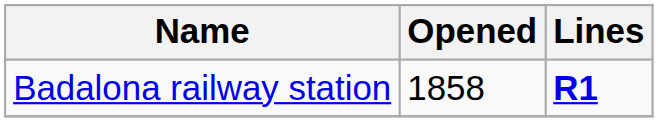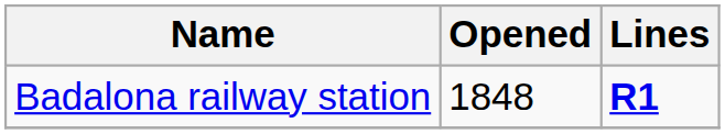Badalona railway station | Opened: 1858 -> 1848
